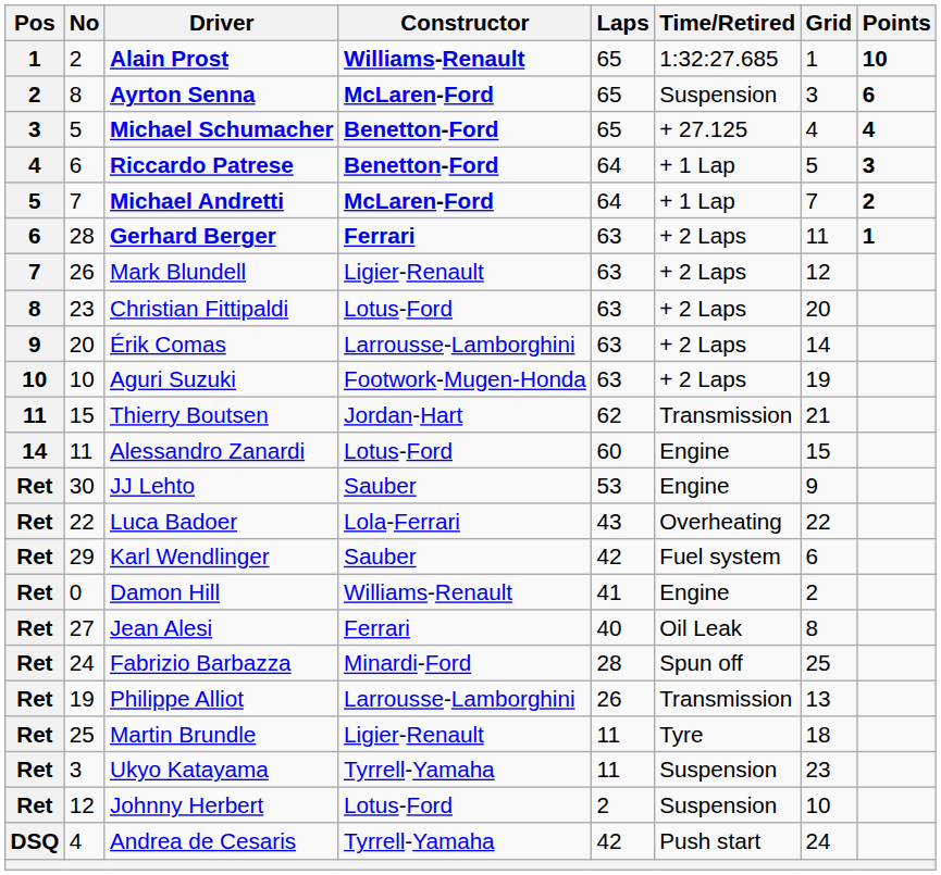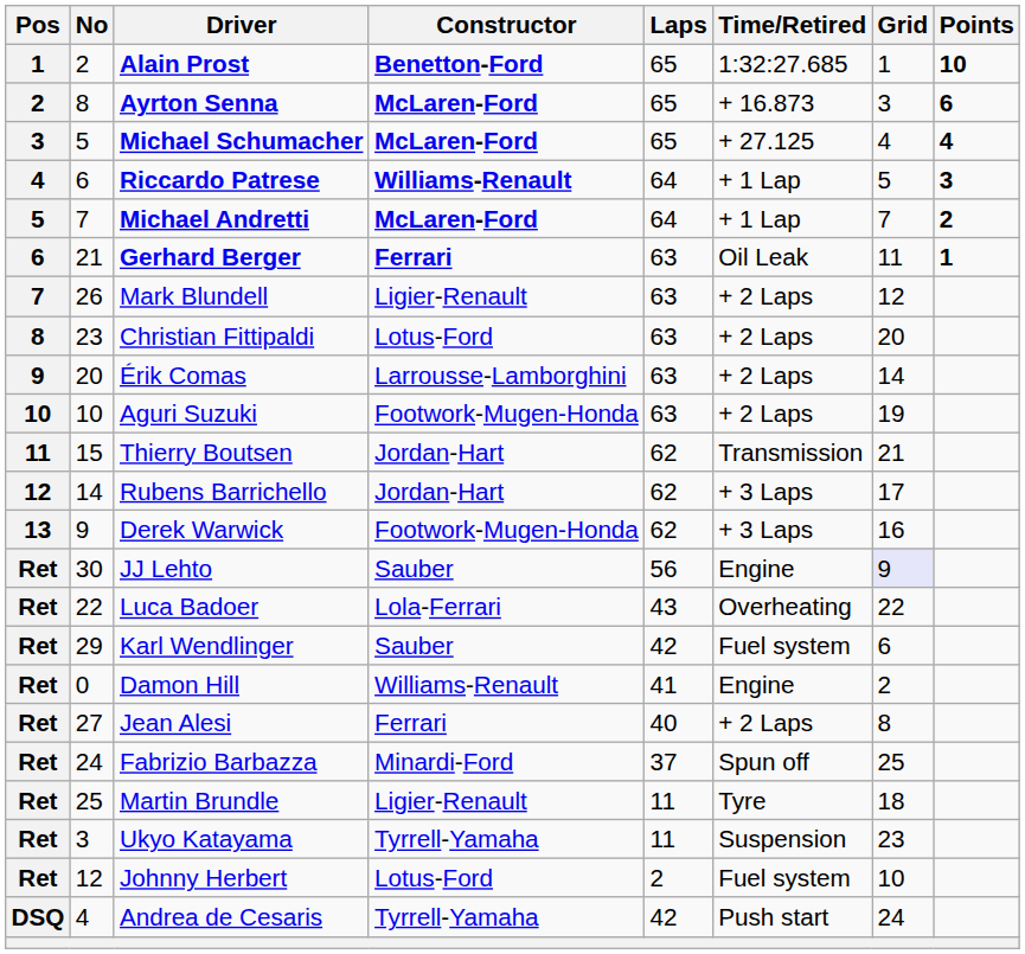Alain Prost | Constructor: Williams-Renault -> Benetton-Ford
Ayrton Senna | Time/Retired: Suspension -> + 16.873
Michael Schumacher | Constructor: Benetton-Ford -> McLaren-Ford
Riccardo Patrese | Constructor: Benetton-Ford -> Williams-Renault
Gerhard Berger | No: 28 -> 21
Gerhard Berger | Time/Retired: + 2 Laps -> Oil Leak
+ row: 12 | 14 | Rubens Barrichello | Jordan-Hart | 62 | + 3 Laps | 17
+ row: 13 | 9 | Derek Warwick | Footwork-Mugen-Honda | 62 | + 3 Laps | 16
- row: 14 | 11 | Alessandro Zanardi | Lotus-Ford | 60 | Engine | 15
JJ Lehto | Laps: 53 -> 56
JJ Lehto | Grid: no background -> lavender background
Jean Alesi | Time/Retired: Oil Leak -> + 2 Laps
Fabrizio Barbazza | Laps: 28 -> 37
- row: Ret | 19 | Philippe Alliot | Larrousse-Lamborghini | 26 | Transmission | 13
Johnny Herbert | Time/Retired: Suspension -> Fuel system
